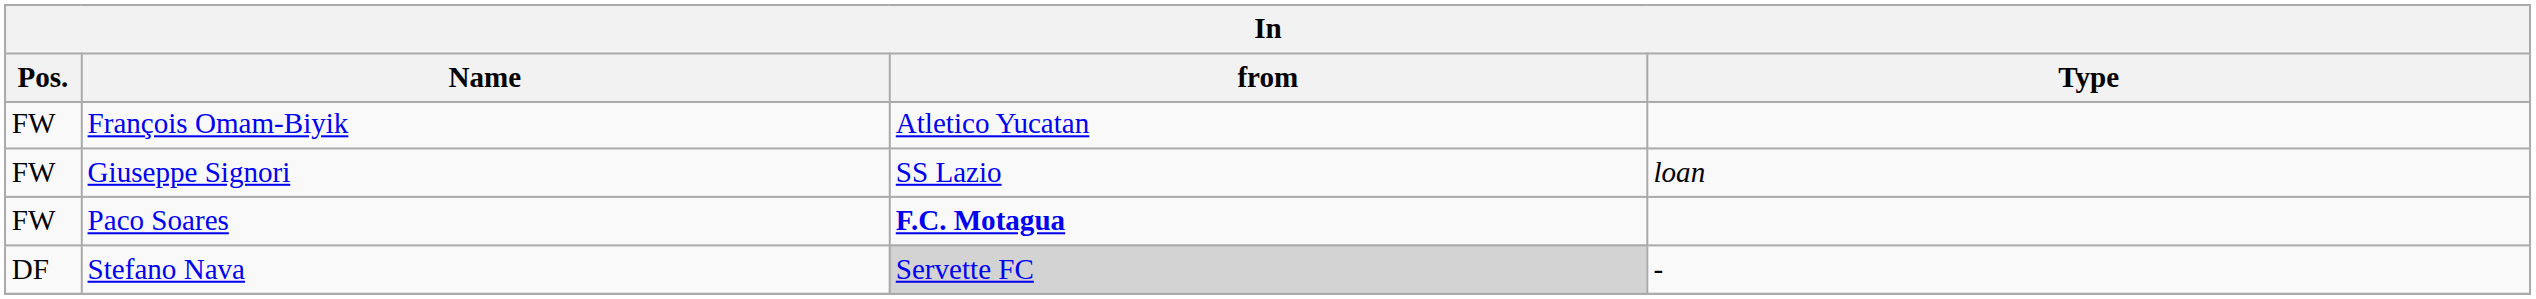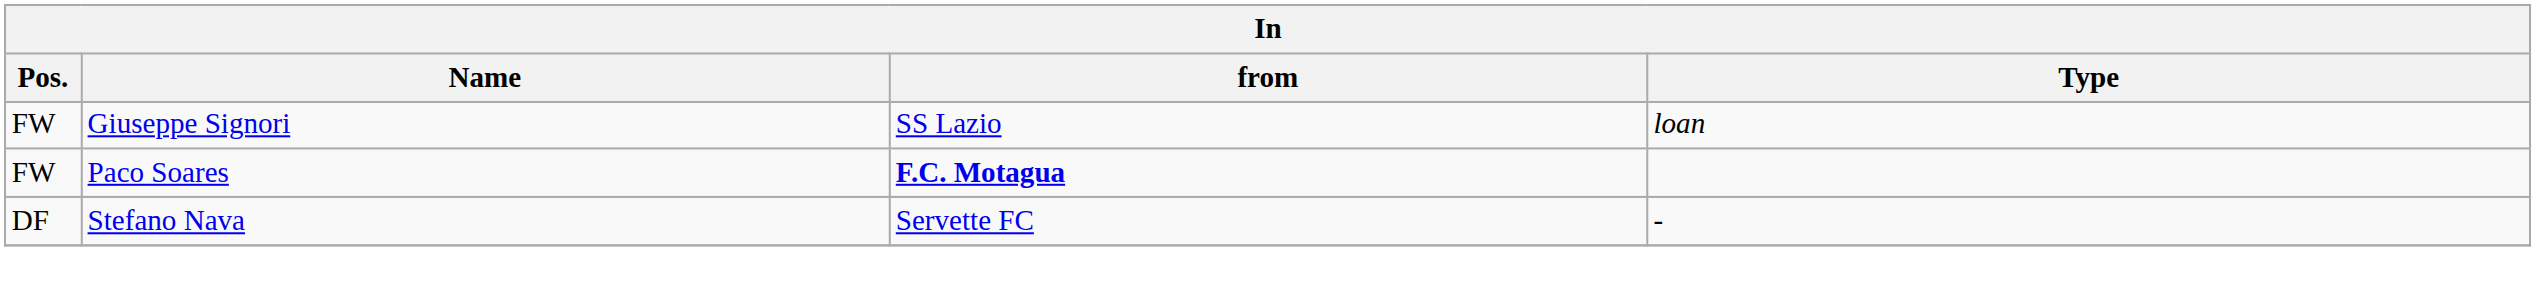- row: FW | François Omam-Biyik | Atletico Yucatan
Stefano Nava | from: lightgrey background -> no background
